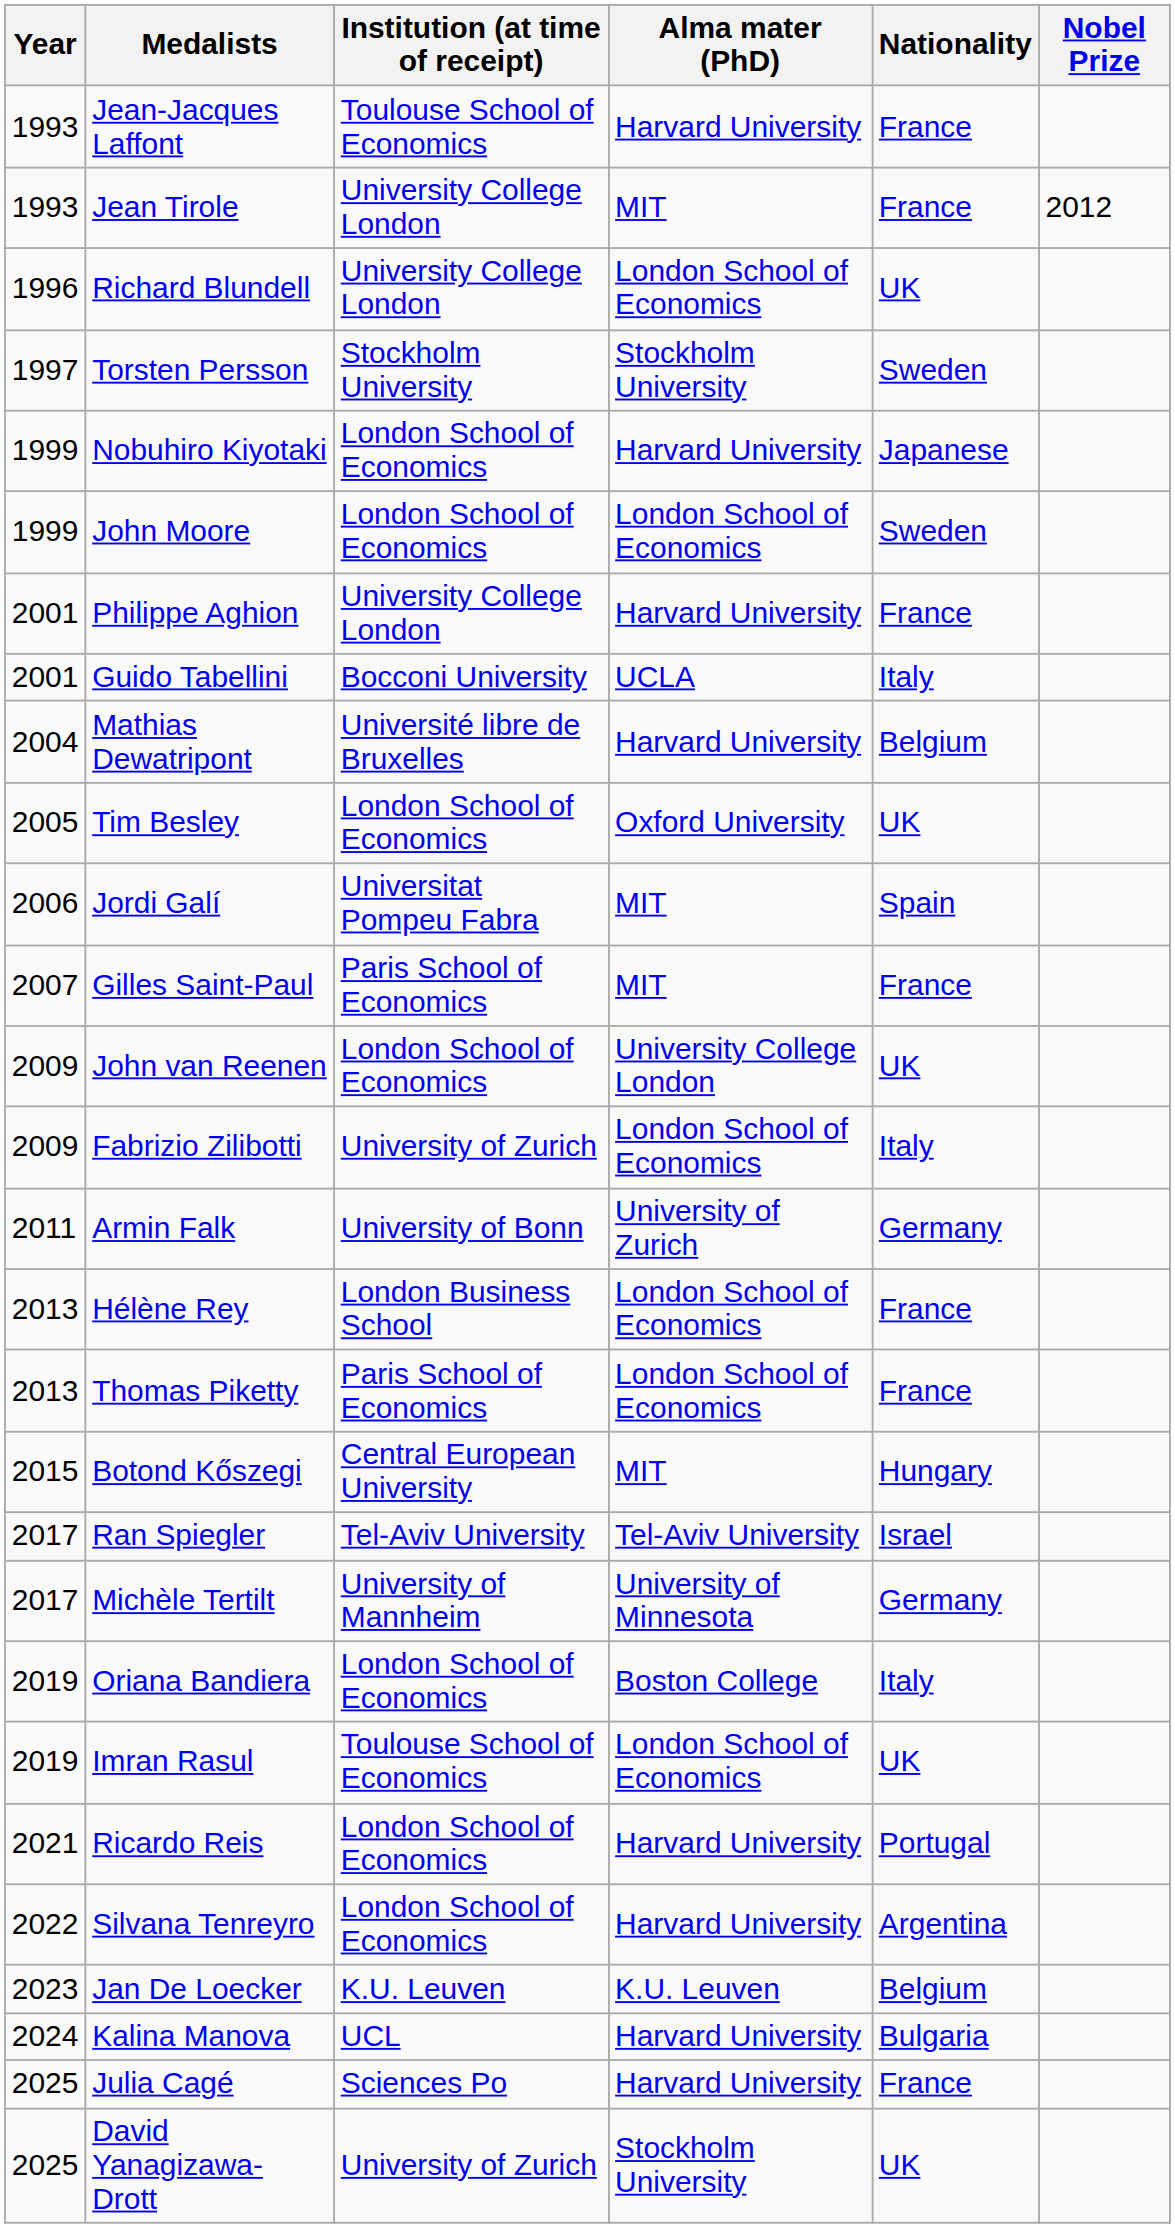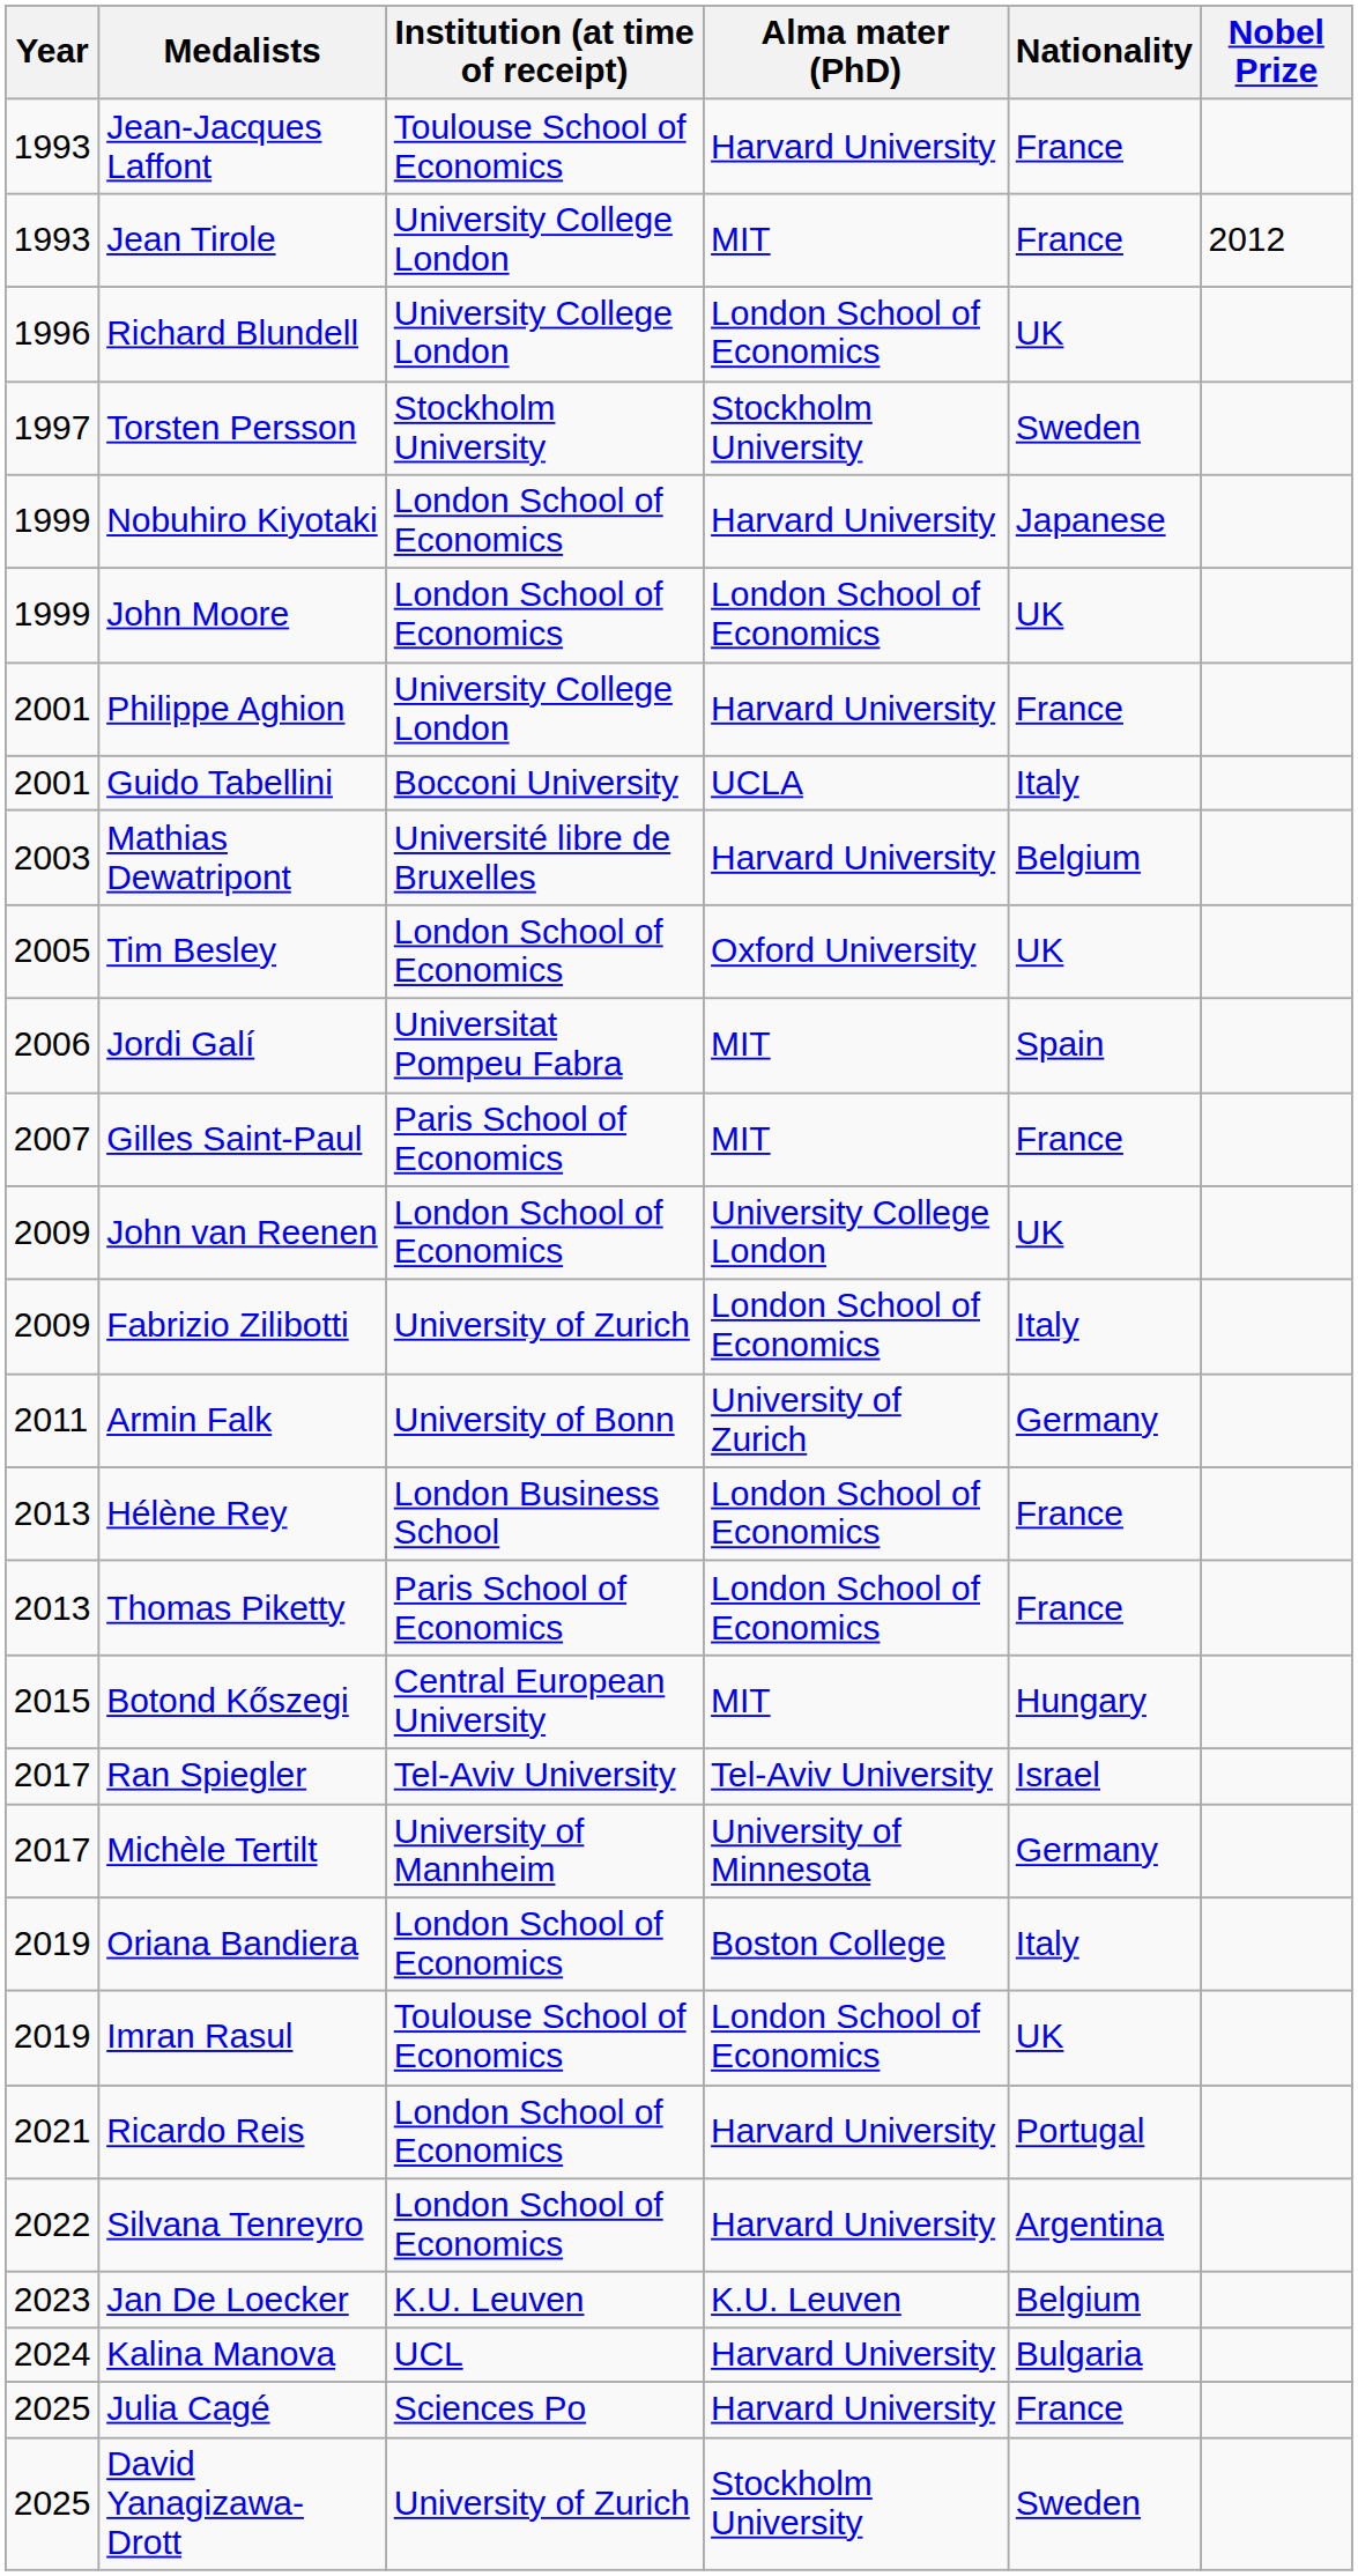John Moore | Nationality: Sweden -> UK
Mathias Dewatripont | Year: 2004 -> 2003
David Yanagizawa-Drott | Nationality: UK -> Sweden
